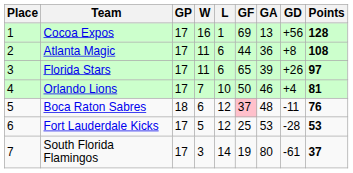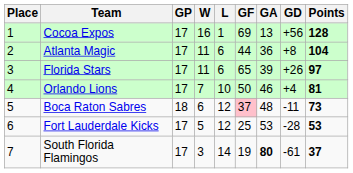Atlanta Magic | Points: 108 -> 104
Boca Raton Sabres | Points: 76 -> 73
South Florida Flamingos | GA: normal -> bold
